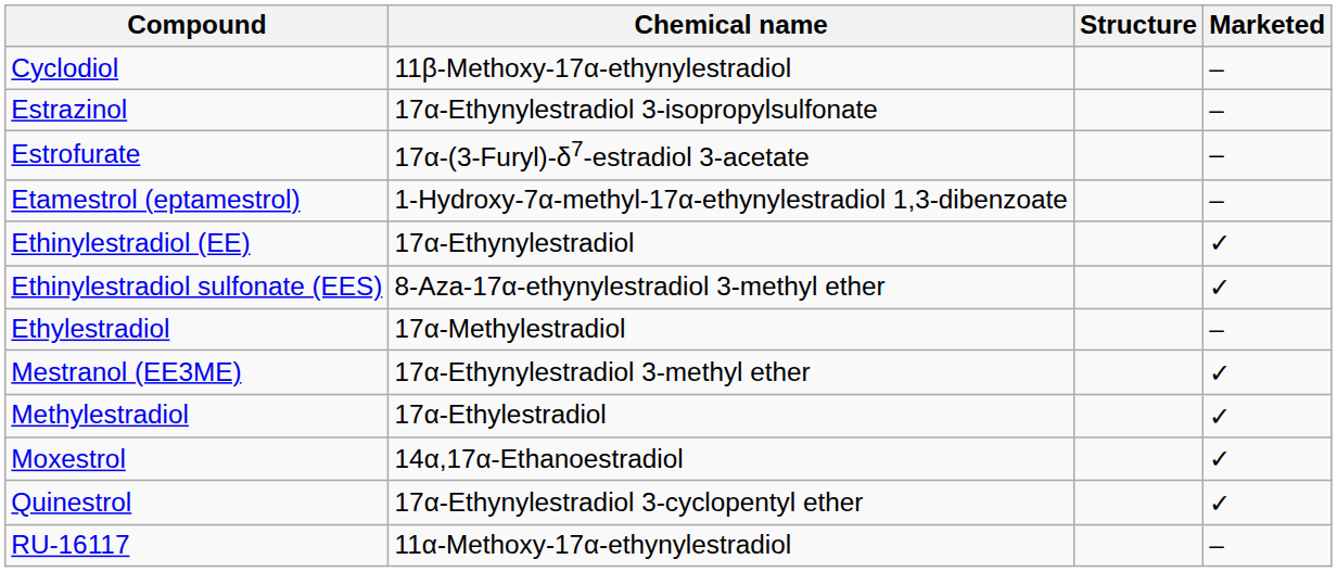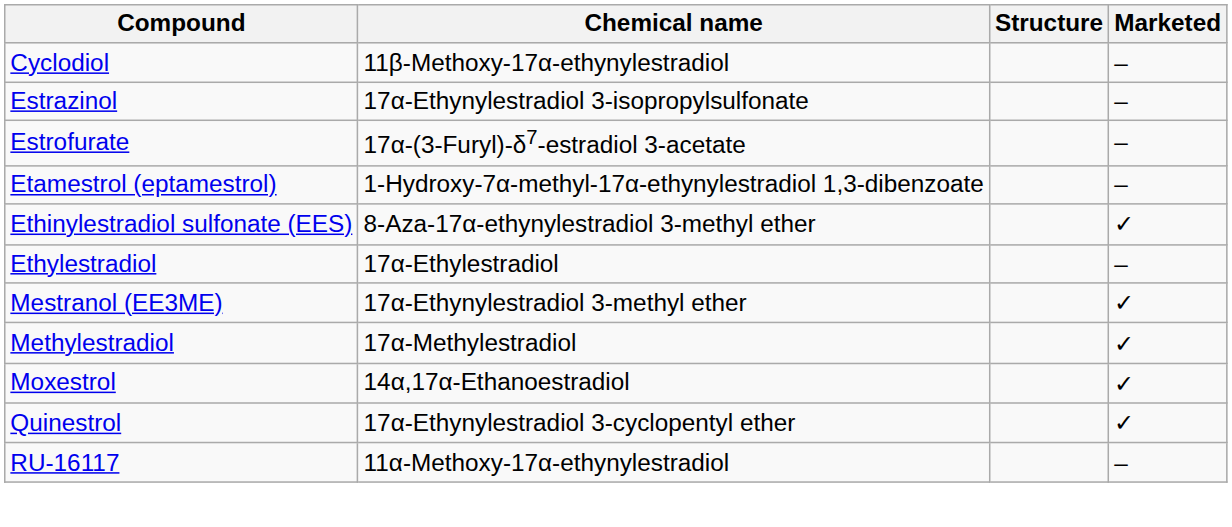- row: Ethinylestradiol (EE) | 17α-Ethynylestradiol | ✓
Ethylestradiol | Chemical name: 17α-Methylestradiol -> 17α-Ethylestradiol
Methylestradiol | Chemical name: 17α-Ethylestradiol -> 17α-Methylestradiol
